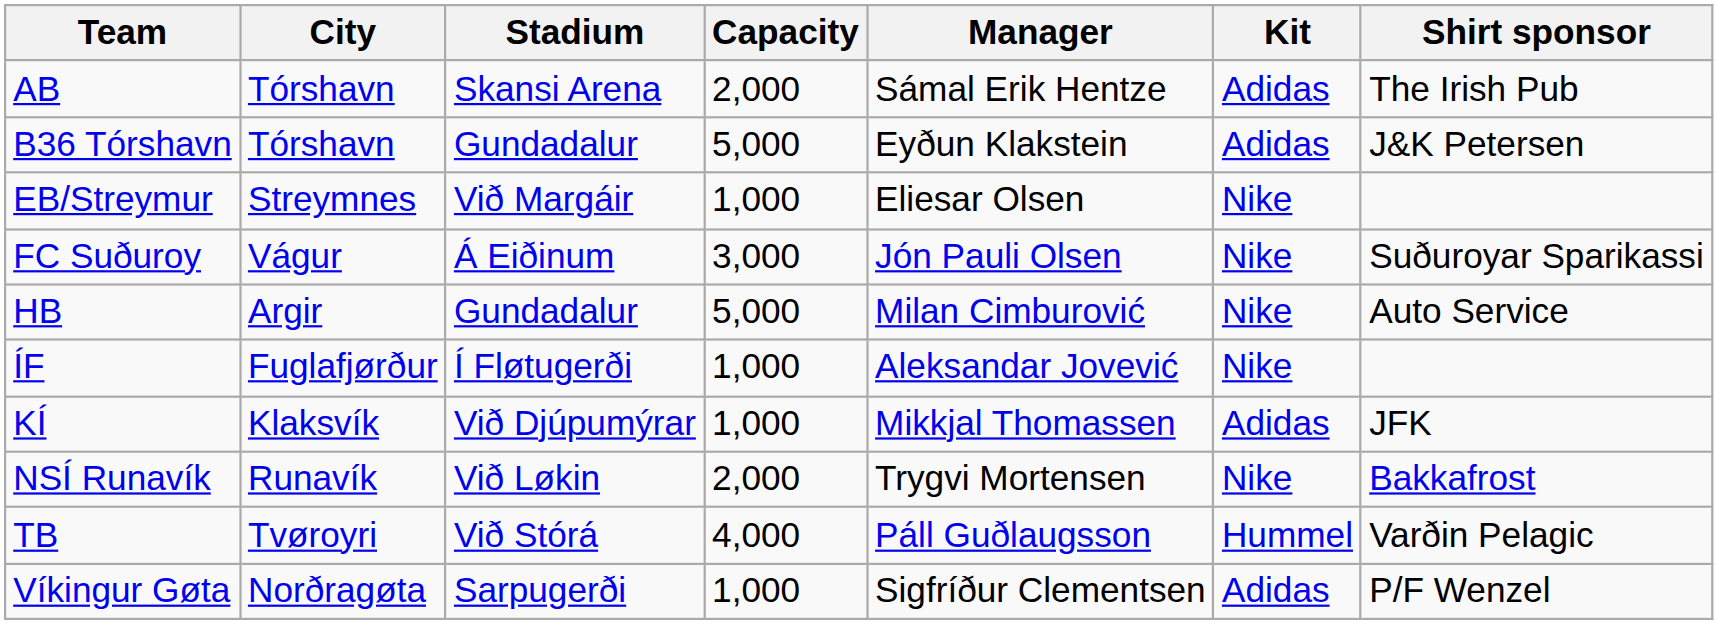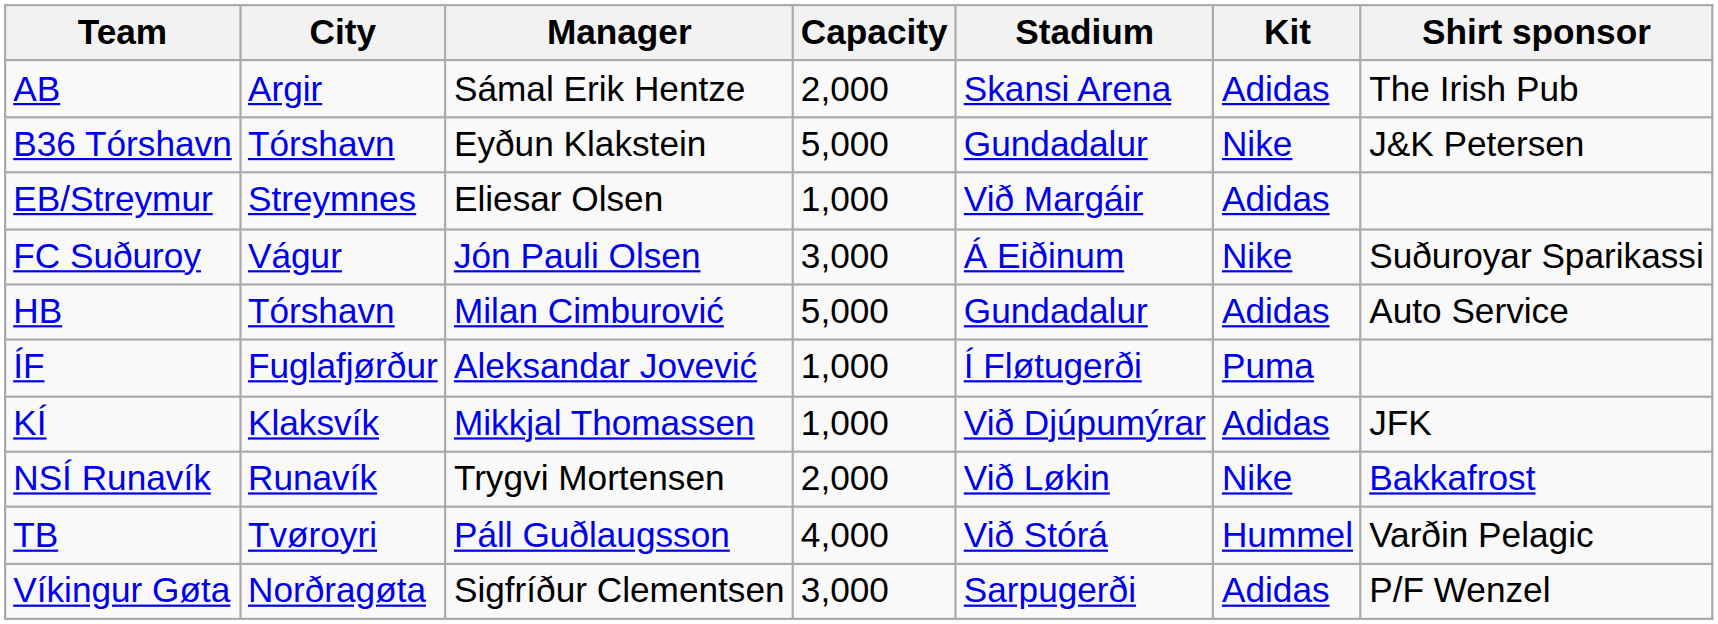columns swapped: Stadium <-> Manager
AB | City: Tórshavn -> Argir
B36 Tórshavn | Kit: Adidas -> Nike
EB/Streymur | Kit: Nike -> Adidas
HB | City: Argir -> Tórshavn
HB | Kit: Nike -> Adidas
ÍF | Kit: Nike -> Puma
Víkingur Gøta | Capacity: 1,000 -> 3,000
